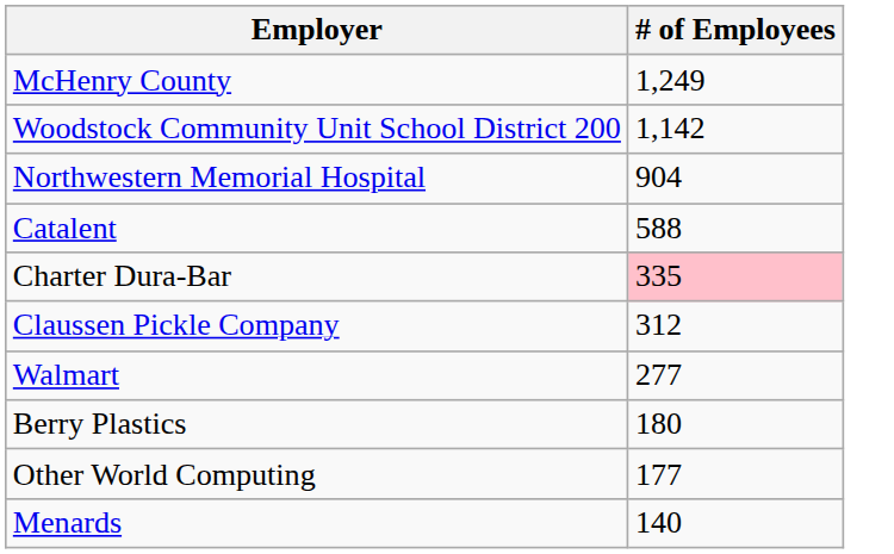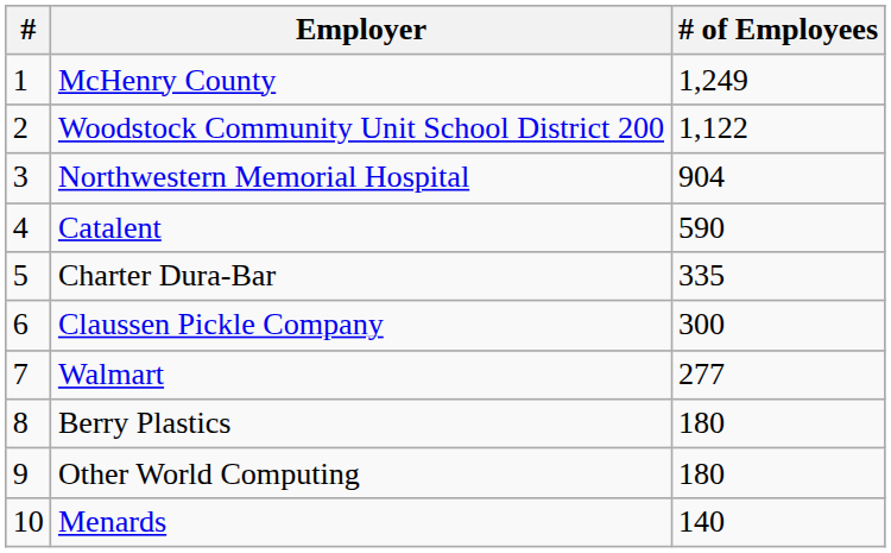+ column: # | 1 | 2 | 3 | 4 | 5 | 6 | 7 | 8 | 9 | 10
Woodstock Community Unit School District 200 | # of Employees: 1,142 -> 1,122
Catalent | # of Employees: 588 -> 590
Charter Dura-Bar | # of Employees: pink background -> no background
Claussen Pickle Company | # of Employees: 312 -> 300
Other World Computing | # of Employees: 177 -> 180
